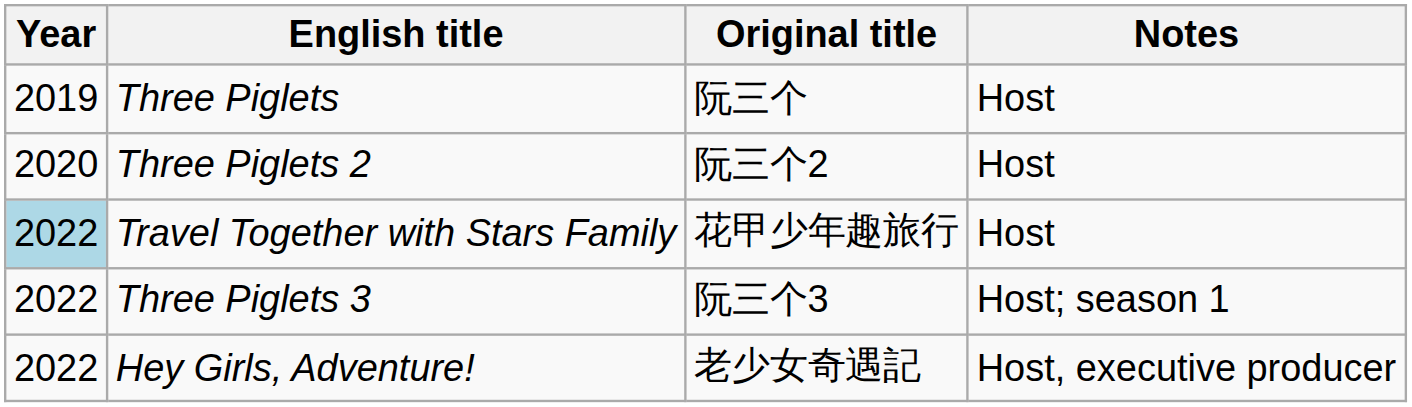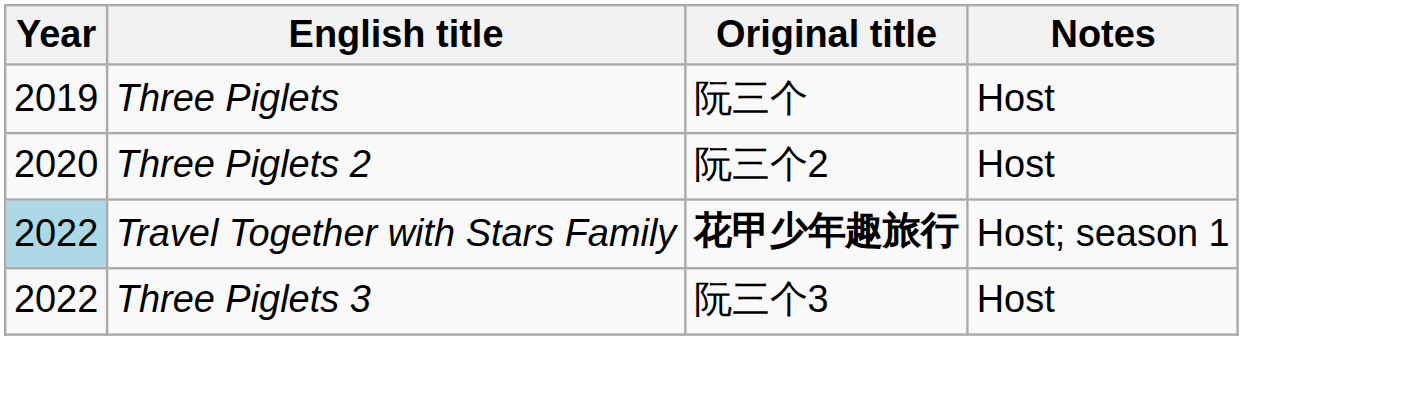Travel Together with Stars Family | Original title: normal -> bold
Travel Together with Stars Family | Notes: Host -> Host; season 1
Three Piglets 3 | Notes: Host; season 1 -> Host
- row: 2022 | Hey Girls, Adventure! | 老少女奇遇記 | Host, executive producer
